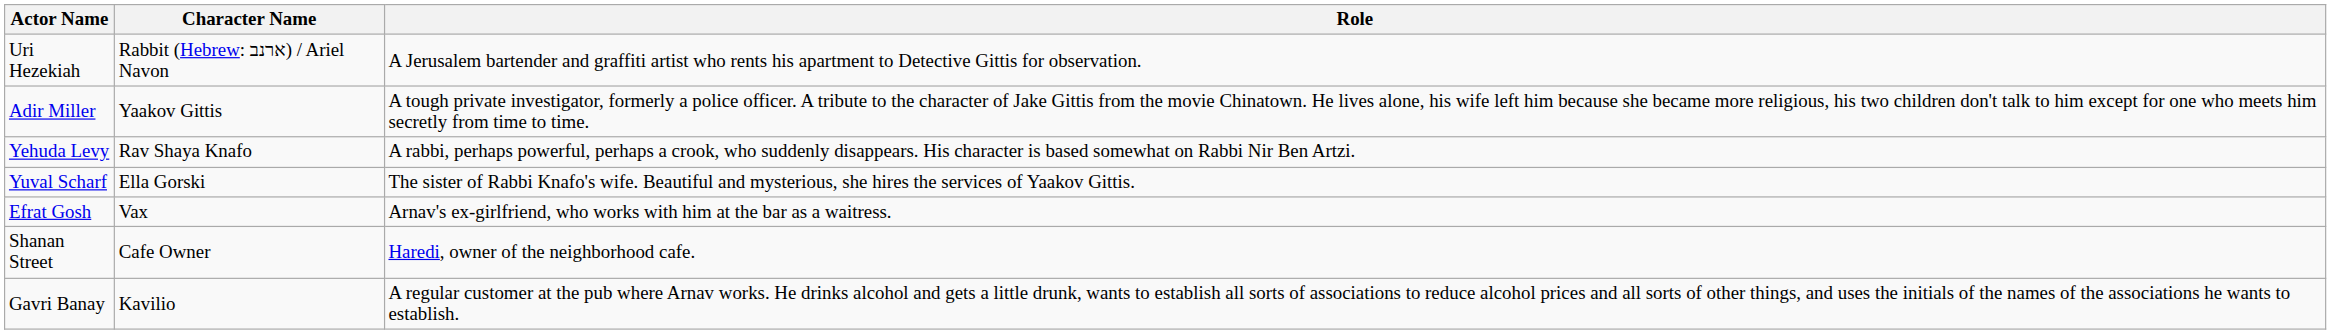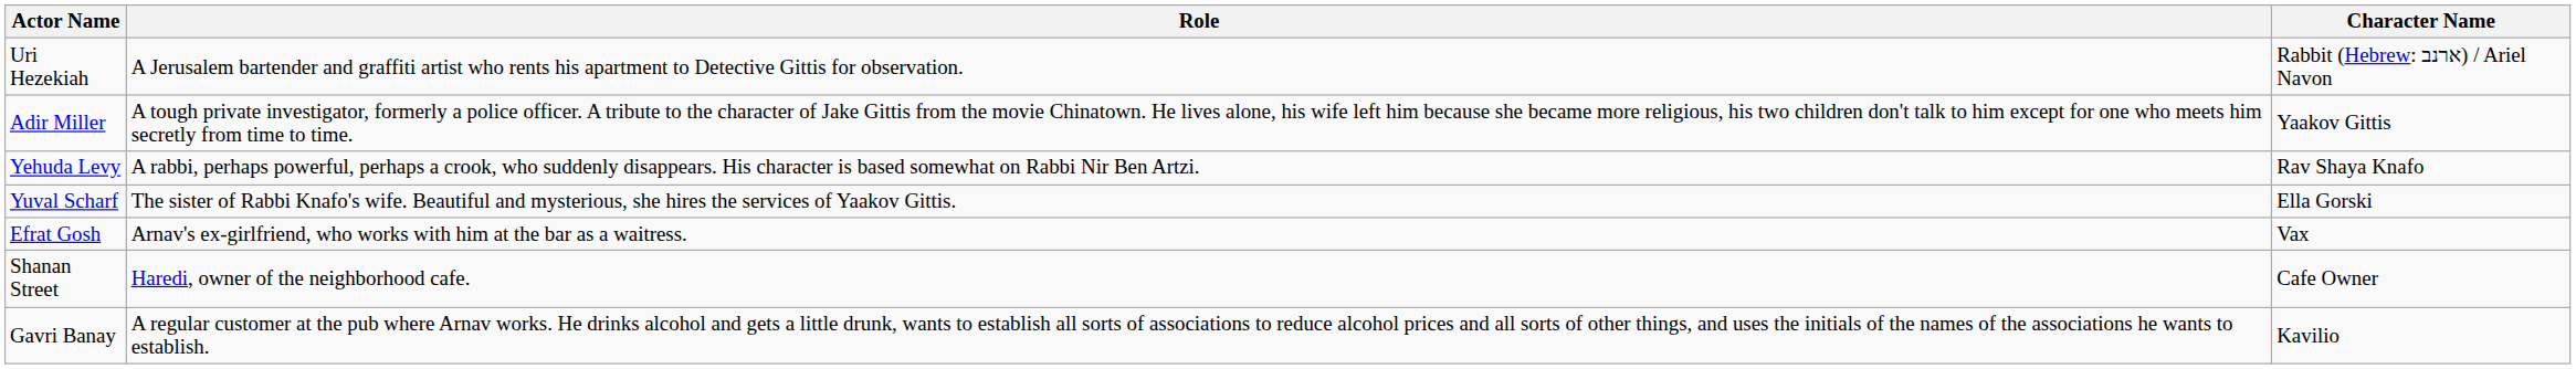columns swapped: Character Name <-> Role
